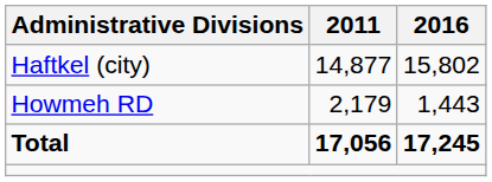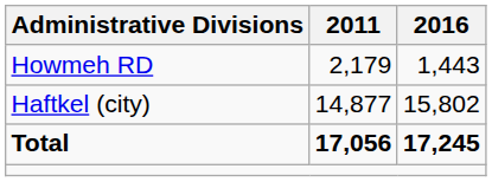rows swapped: Howmeh RD <-> Haftkel (city)
